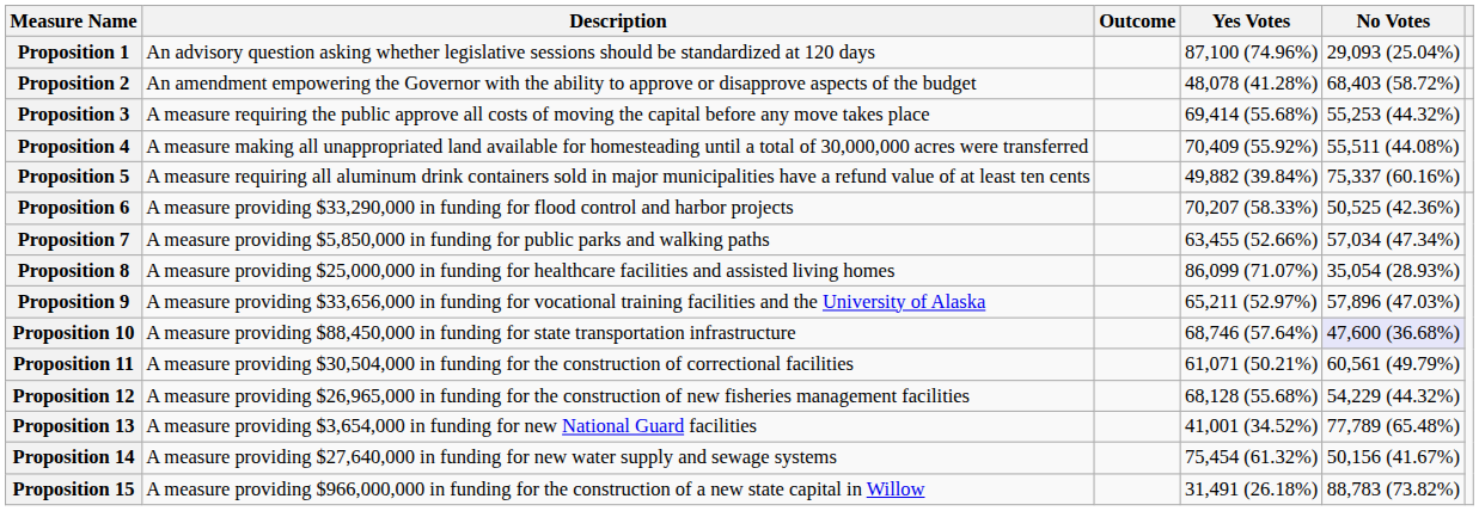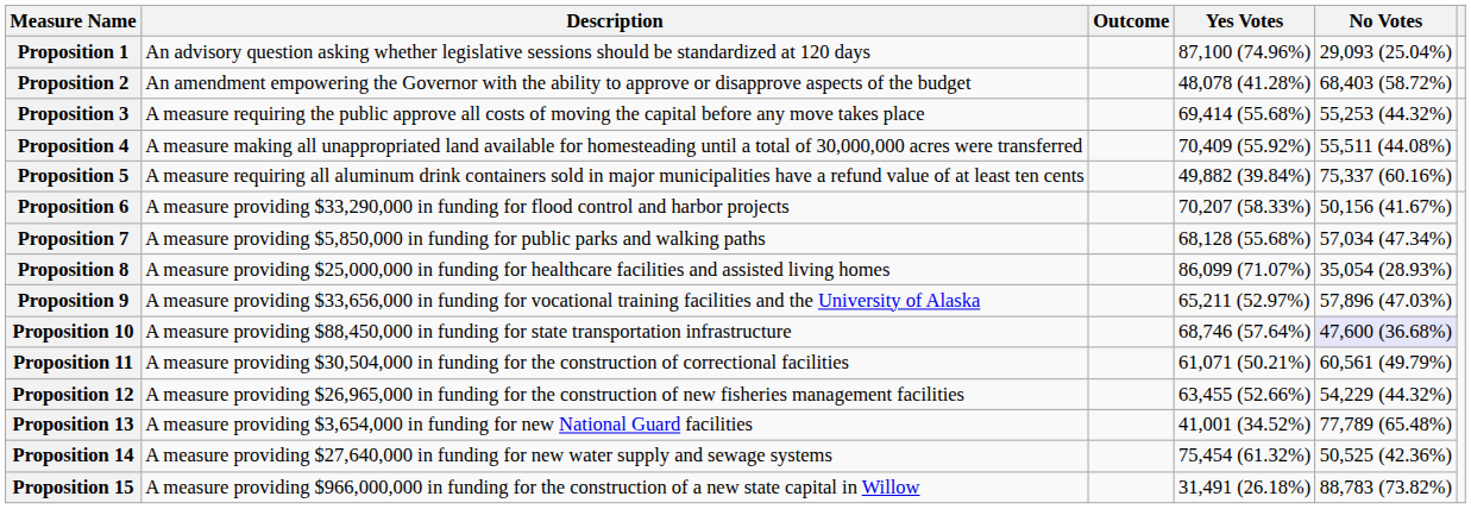Proposition 6 | No Votes: 50,525 (42.36%) -> 50,156 (41.67%)
Proposition 7 | Yes Votes: 63,455 (52.66%) -> 68,128 (55.68%)
Proposition 12 | Yes Votes: 68,128 (55.68%) -> 63,455 (52.66%)
Proposition 14 | No Votes: 50,156 (41.67%) -> 50,525 (42.36%)
